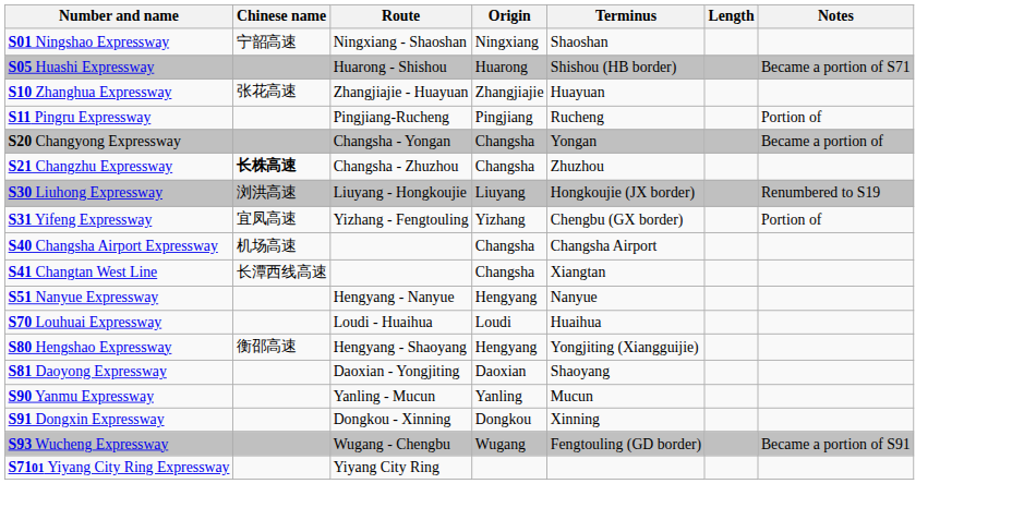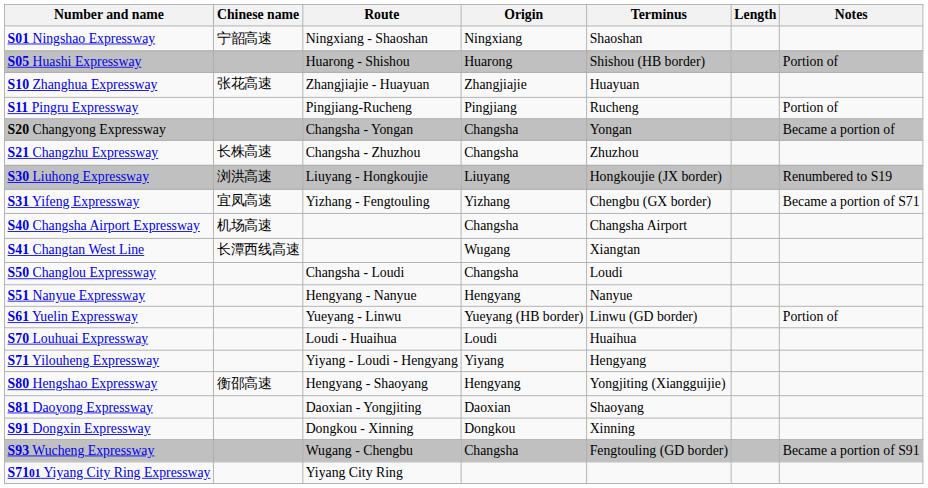S05 Huashi Expressway | Notes: Became a portion of S71 -> Portion of
S21 Changzhu Expressway | Chinese name: bold -> normal
S31 Yifeng Expressway | Notes: Portion of -> Became a portion of S71
S41 Changtan West Line | Origin: Changsha -> Wugang
+ row: S50 Changlou Expressway | Changsha - Loudi | Changsha | Loudi
+ row: S61 Yuelin Expressway | Yueyang - Linwu | Yueyang (HB border) | Linwu (GD border) | Portion of
+ row: S71 Yilouheng Expressway | Yiyang - Loudi - Hengyang | Yiyang | Hengyang
- row: S90 Yanmu Expressway | Yanling - Mucun | Yanling | Mucun
S93 Wucheng Expressway | Origin: Wugang -> Changsha
